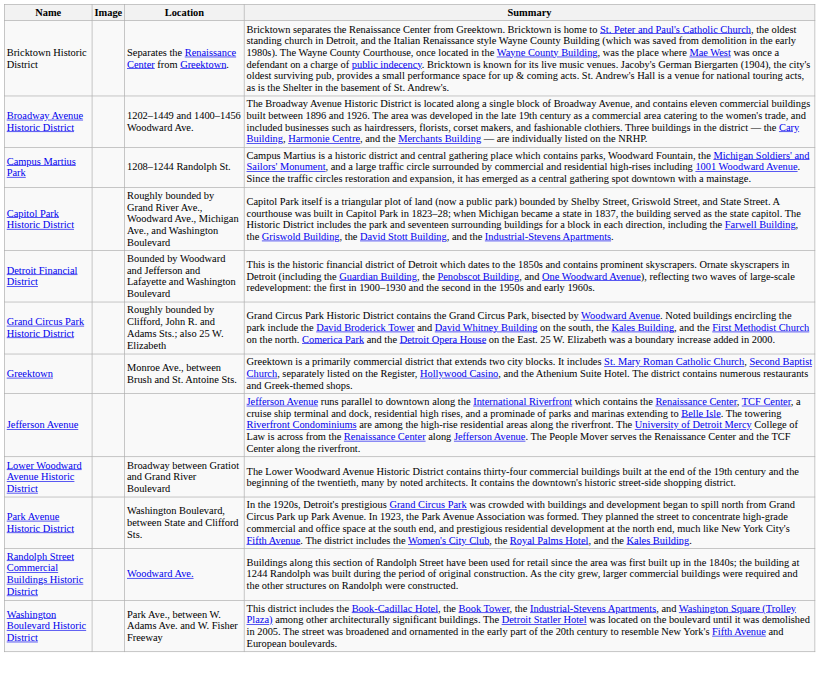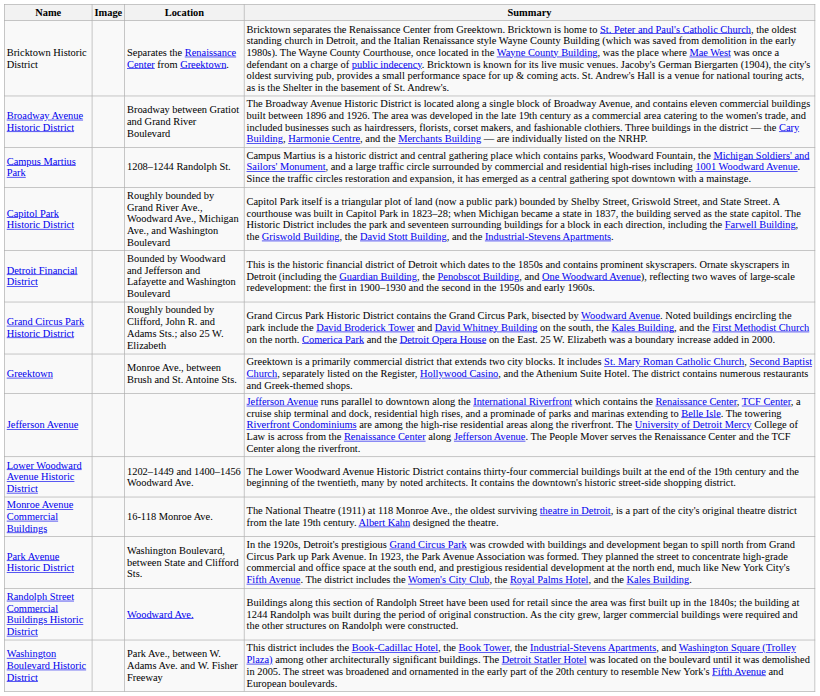Broadway Avenue Historic District | Location: 1202–1449 and 1400–1456 Woodward Ave. -> Broadway between Gratiot and Grand River Boulevard
Lower Woodward Avenue Historic District | Location: Broadway between Gratiot and Grand River Boulevard -> 1202–1449 and 1400–1456 Woodward Ave.
+ row: Monroe Avenue Commercial Buildings | 16-118 Monroe Ave. | The National Theatre (1911) at 118 Monroe Ave., the oldest surviving theatre in Detroit, is a part of the city's original theatre district from the late 19th century. Albert Kahn designed the theatre.
